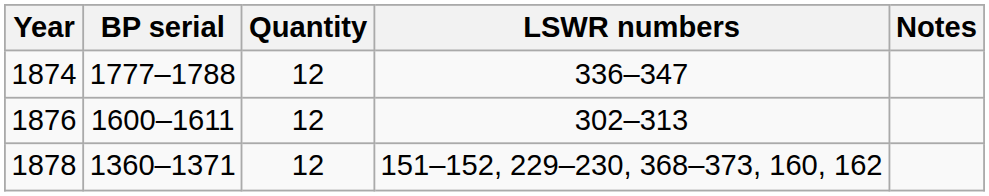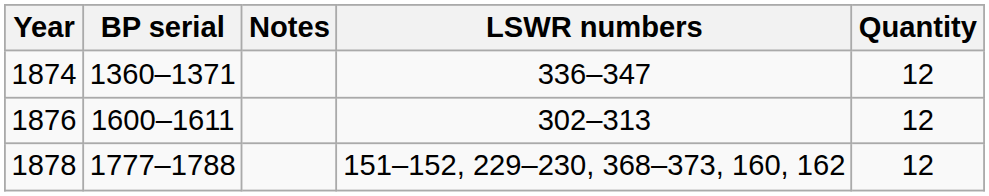columns swapped: Quantity <-> Notes
1874 | BP serial: 1777–1788 -> 1360–1371
1878 | BP serial: 1360–1371 -> 1777–1788
